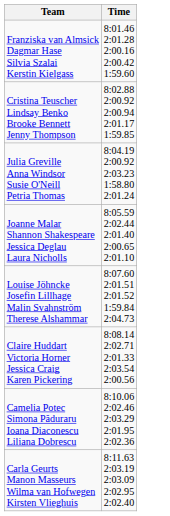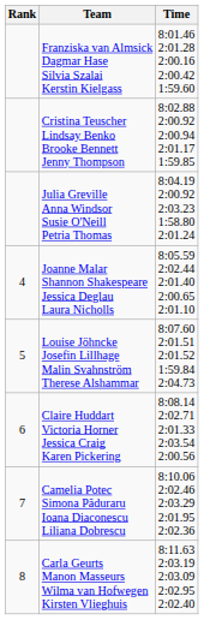+ column: Rank | 4 | 5 | 6 | 7 | 8
